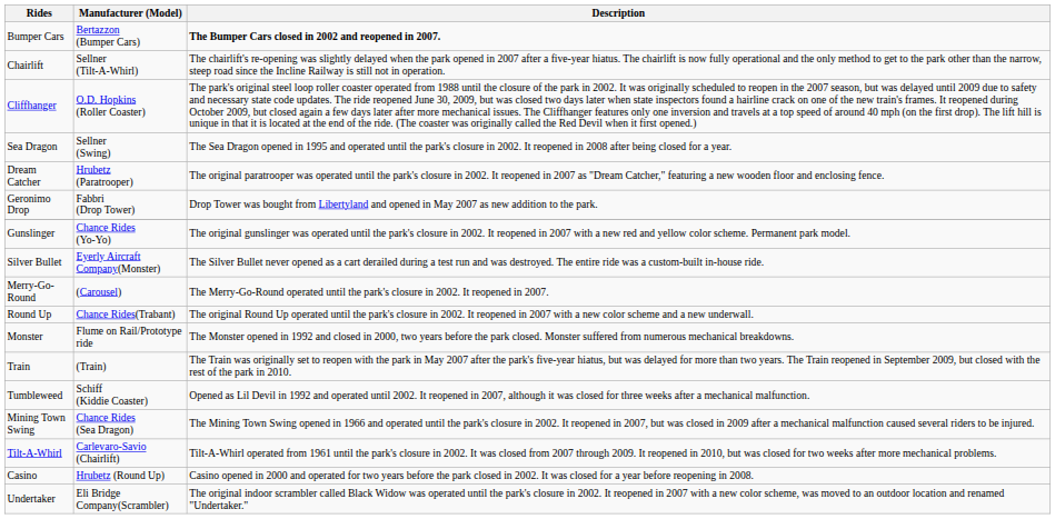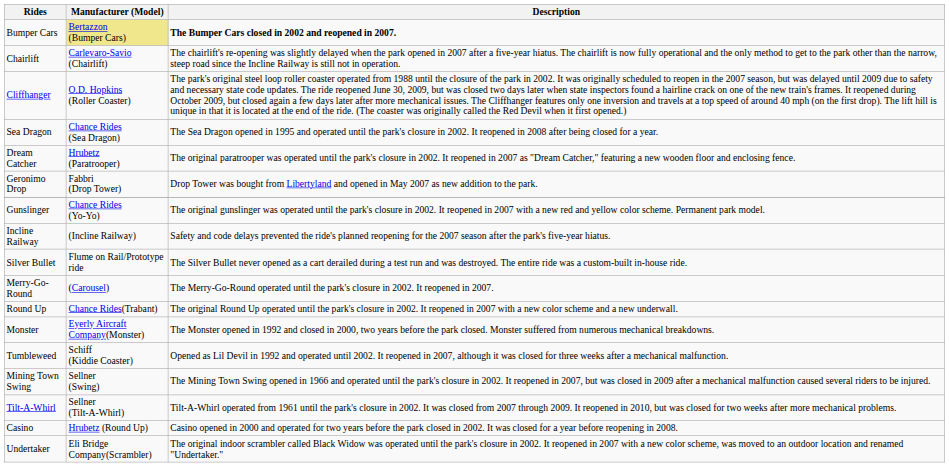Bumper Cars | Manufacturer (Model): no background -> khaki background
Chairlift | Manufacturer (Model): Sellner (Tilt-A-Whirl) -> Carlevaro-Savio (Chairlift)
Sea Dragon | Manufacturer (Model): Sellner (Swing) -> Chance Rides (Sea Dragon)
+ row: Incline Railway | (Incline Railway) | Safety and code delays prevented the ride's planned reopening for the 2007 season after the park's five-year hiatus.
Silver Bullet | Manufacturer (Model): Eyerly Aircraft Company(Monster) -> Flume on Rail/Prototype ride
Monster | Manufacturer (Model): Flume on Rail/Prototype ride -> Eyerly Aircraft Company(Monster)
- row: Train | (Train) | The Train was originally set to reopen with the park in May 2007 after the park's five-year hiatus, but was delayed for more than two years. The Train reopened in September 2009, but closed with the rest of the park in 2010.
Mining Town Swing | Manufacturer (Model): Chance Rides (Sea Dragon) -> Sellner (Swing)
Tilt-A-Whirl | Manufacturer (Model): Carlevaro-Savio (Chairlift) -> Sellner (Tilt-A-Whirl)
